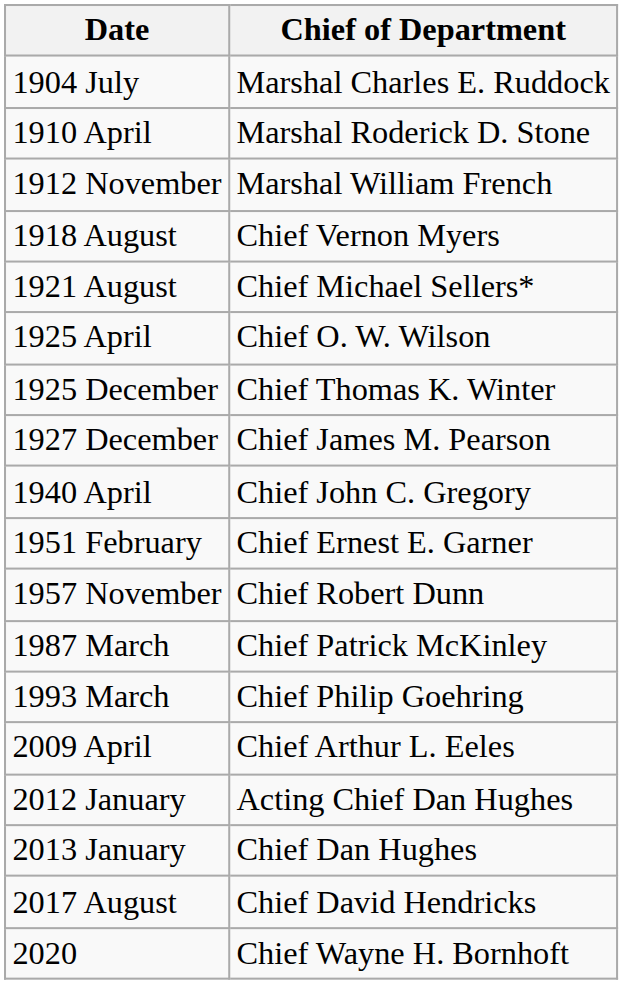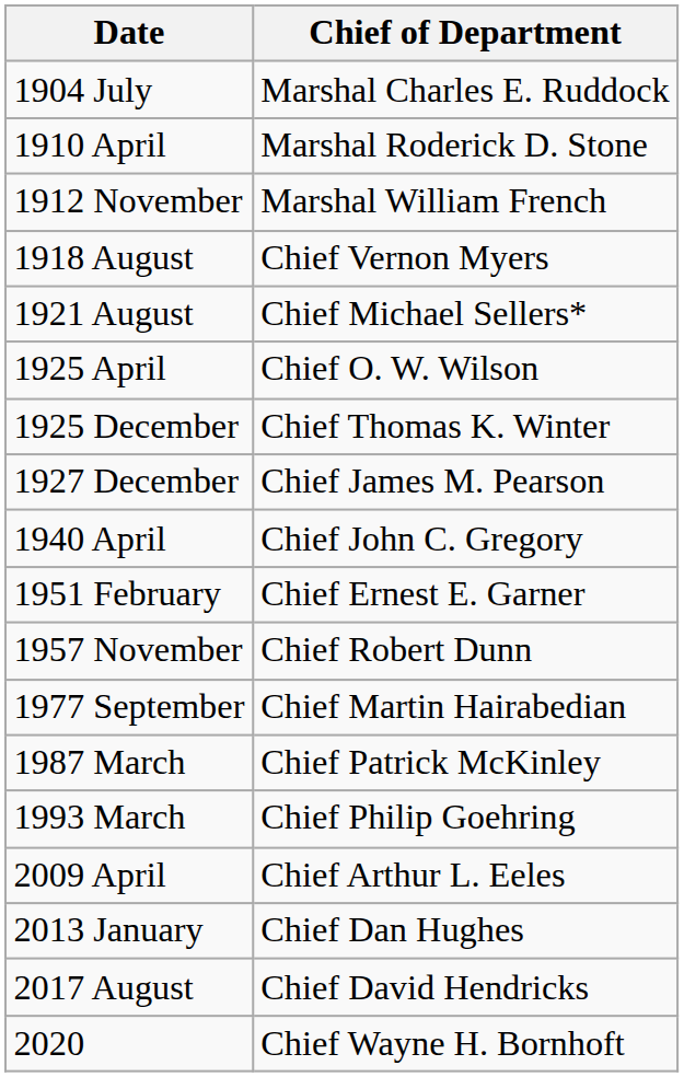+ row: 1977 September | Chief Martin Hairabedian
- row: 2012 January | Acting Chief Dan Hughes
